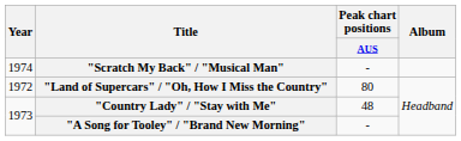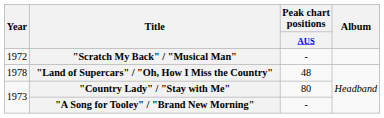"Scratch My Back" / "Musical Man" | Year: 1974 -> 1972
"Land of Supercars" / "Oh, How I Miss the Country" | Year: 1972 -> 1978
"Land of Supercars" / "Oh, How I Miss the Country" | Peak chart positions / AUS: 80 -> 48
"Country Lady" / "Stay with Me" | Peak chart positions / AUS: 48 -> 80
